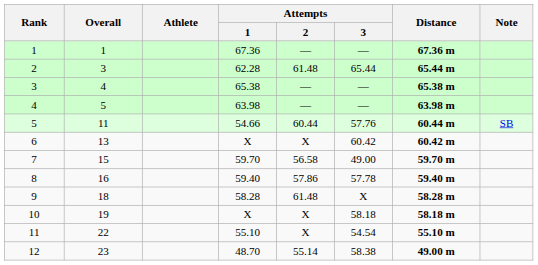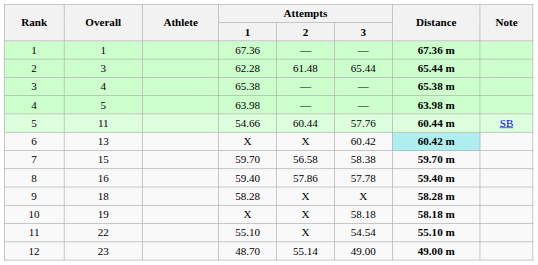6 | Distance: no background -> paleturquoise background
7 | Attempts / 3: 49.00 -> 58.38
9 | Attempts / 2: 61.48 -> X
12 | Attempts / 3: 58.38 -> 49.00
